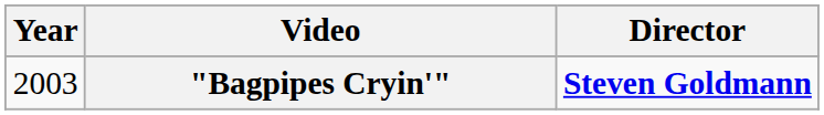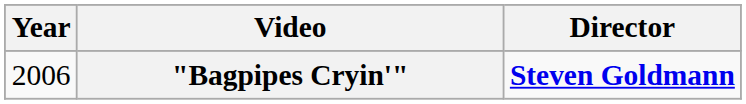"Bagpipes Cryin'" | Year: 2003 -> 2006
